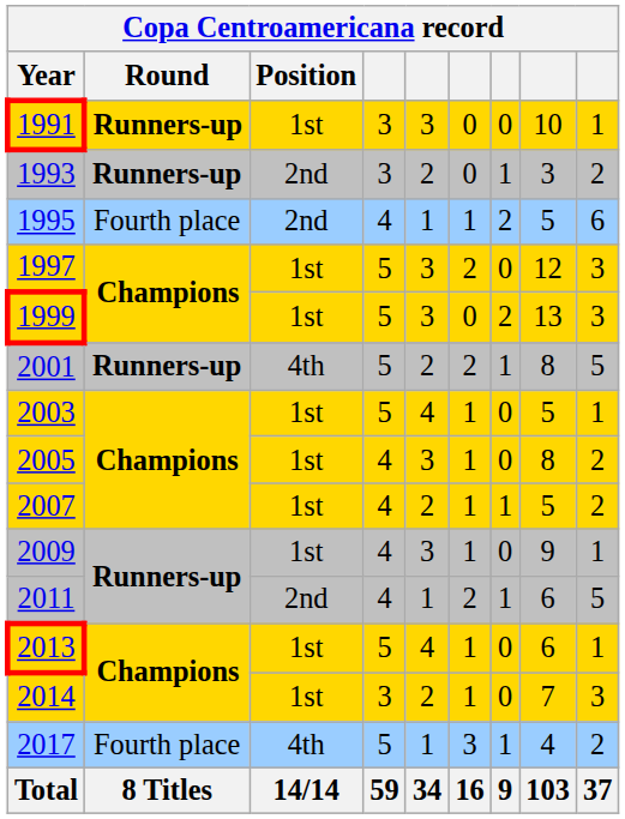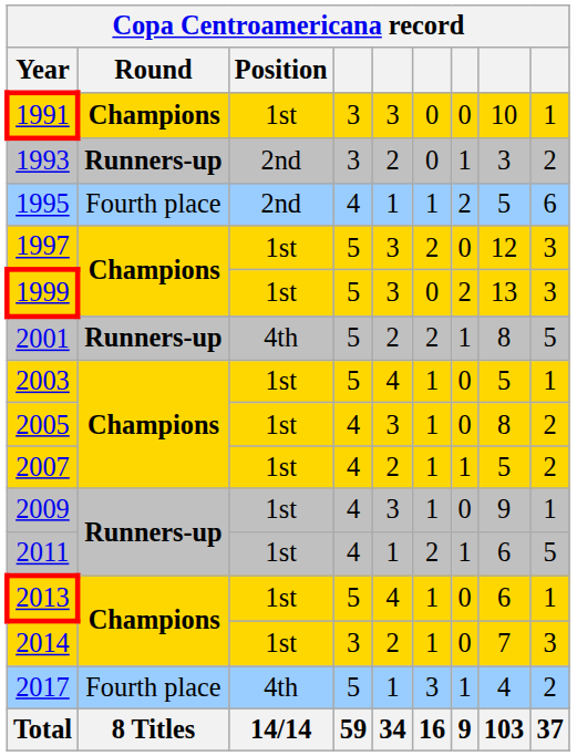1991 | Round: Runners-up -> Champions
2011 | Position: 2nd -> 1st
